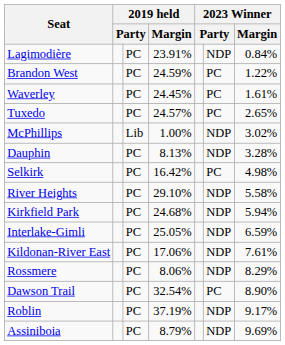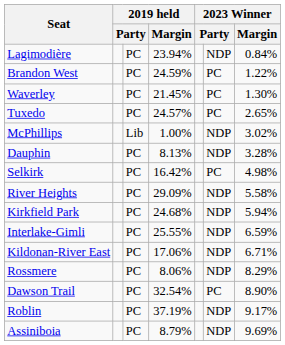Lagimodière | 2019 held / Margin: 23.91% -> 23.94%
Waverley | 2019 held / Margin: 24.45% -> 21.45%
Waverley | 2023 Winner / Margin: 1.61% -> 1.30%
River Heights | 2019 held / Margin: 29.10% -> 29.09%
Interlake-Gimli | 2019 held / Margin: 25.05% -> 25.55%
Kildonan-River East | 2023 Winner / Margin: 7.61% -> 6.71%
